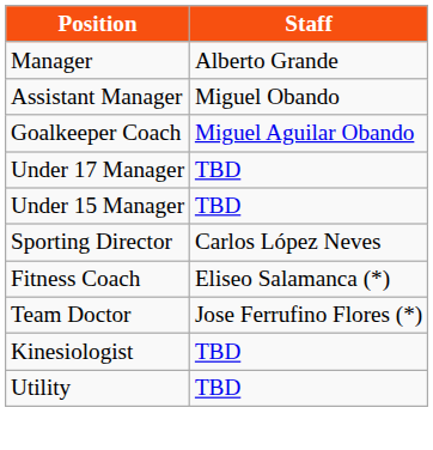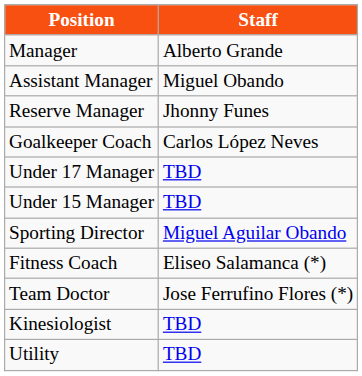+ row: Reserve Manager | Jhonny Funes
Goalkeeper Coach | Staff: Miguel Aguilar Obando -> Carlos López Neves
Sporting Director | Staff: Carlos López Neves -> Miguel Aguilar Obando
